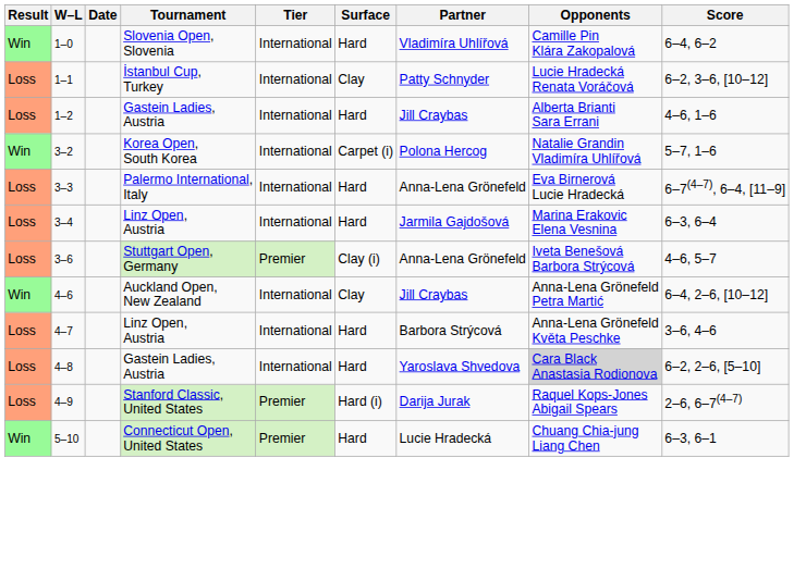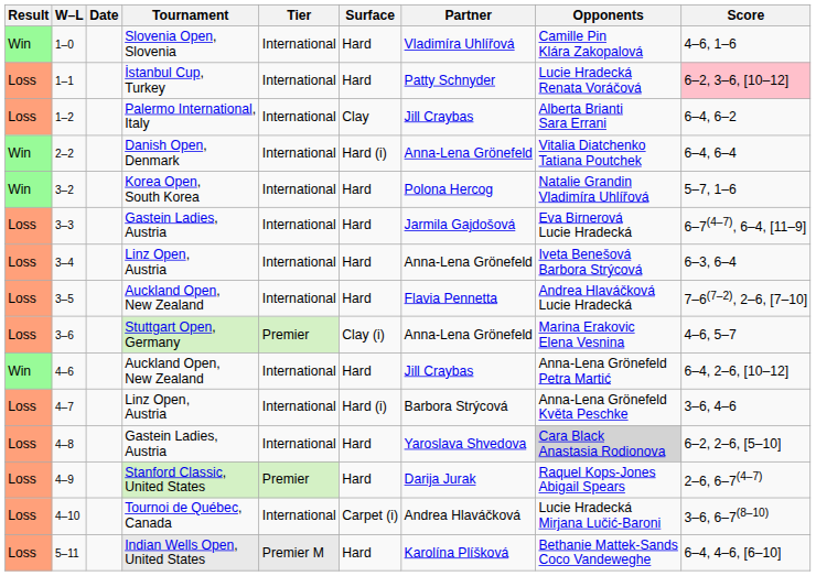1–0 | Score: 6–4, 6–2 -> 4–6, 1–6
1–1 | Surface: Clay -> Hard
1–1 | Score: no background -> pink background
1–2 | Tournament: Gastein Ladies, Austria -> Palermo International, Italy
1–2 | Surface: Hard -> Clay
1–2 | Score: 4–6, 1–6 -> 6–4, 6–2
+ row: Win | 2–2 | Danish Open, Denmark | International | Hard (i) | Anna-Lena Grönefeld | Vitalia Diatchenko Tatiana Poutchek | 6–4, 6–4
3–2 | Surface: Carpet (i) -> Hard
3–3 | Tournament: Palermo International, Italy -> Gastein Ladies, Austria
3–3 | Partner: Anna-Lena Grönefeld -> Jarmila Gajdošová
3–4 | Partner: Jarmila Gajdošová -> Anna-Lena Grönefeld
3–4 | Opponents: Marina Erakovic Elena Vesnina -> Iveta Benešová Barbora Strýcová
+ row: Loss | 3–5 | Auckland Open, New Zealand | International | Hard | Flavia Pennetta | Andrea Hlaváčková Lucie Hradecká | 7–6(7–2), 2–6, [7–10]
3–6 | Opponents: Iveta Benešová Barbora Strýcová -> Marina Erakovic Elena Vesnina
4–6 | Surface: Clay -> Hard
4–7 | Surface: Hard -> Hard (i)
4–9 | Surface: Hard (i) -> Hard
+ row: Loss | 4–10 | Tournoi de Québec, Canada | International | Carpet (i) | Andrea Hlaváčková | Lucie Hradecká Mirjana Lučić-Baroni | 3–6, 6–7(8–10)
- row: Win | 5–10 | Connecticut Open, United States | Premier | Hard | Lucie Hradecká | Chuang Chia-jung Liang Chen | 6–3, 6–1
+ row: Loss | 5–11 | Indian Wells Open, United States | Premier M | Hard | Karolína Plíšková | Bethanie Mattek-Sands Coco Vandeweghe | 6–4, 4–6, [6–10]
